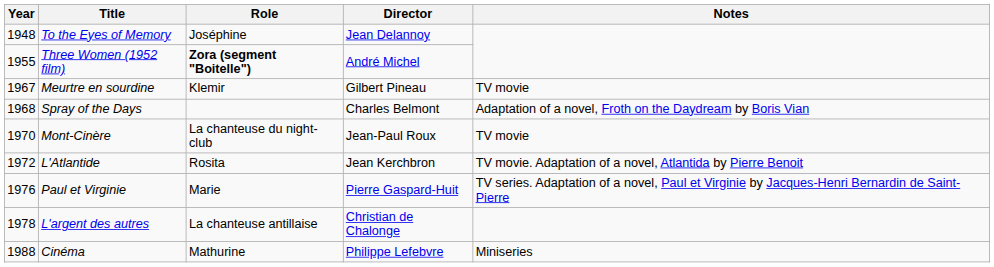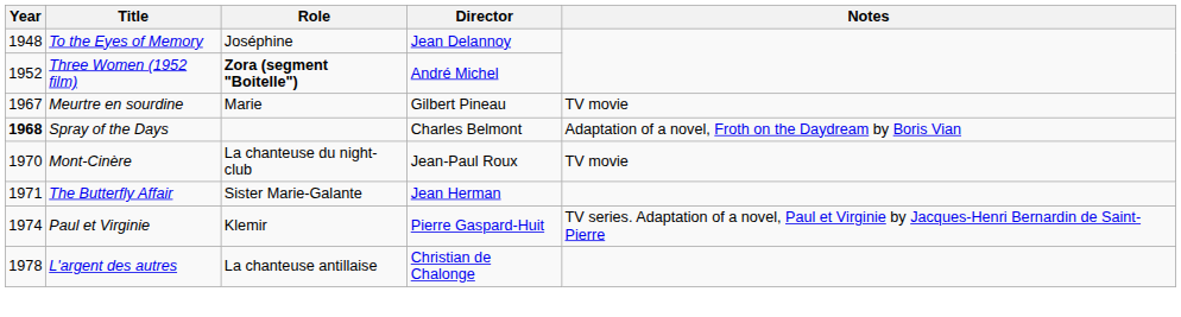Three Women (1952 film) | Year: 1955 -> 1952
Meurtre en sourdine | Role: Klemir -> Marie
Spray of the Days | Year: normal -> bold
+ row: 1971 | The Butterfly Affair | Sister Marie-Galante | Jean Herman
- row: 1972 | L'Atlantide | Rosita | Jean Kerchbron | TV movie. Adaptation of a novel, Atlantida by Pierre Benoit
Paul et Virginie | Year: 1976 -> 1974
Paul et Virginie | Role: Marie -> Klemir
- row: 1988 | Cinéma | Mathurine | Philippe Lefebvre | Miniseries
